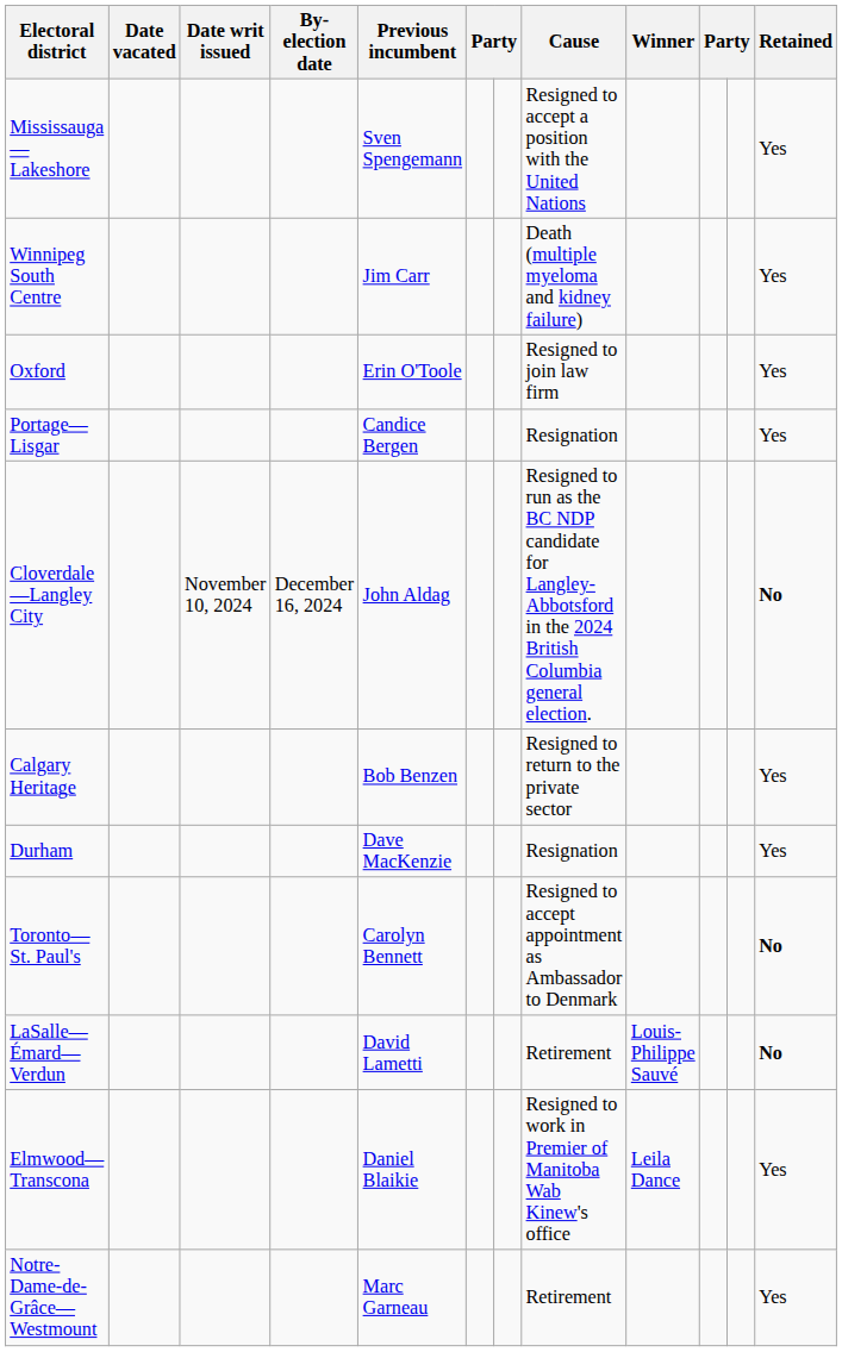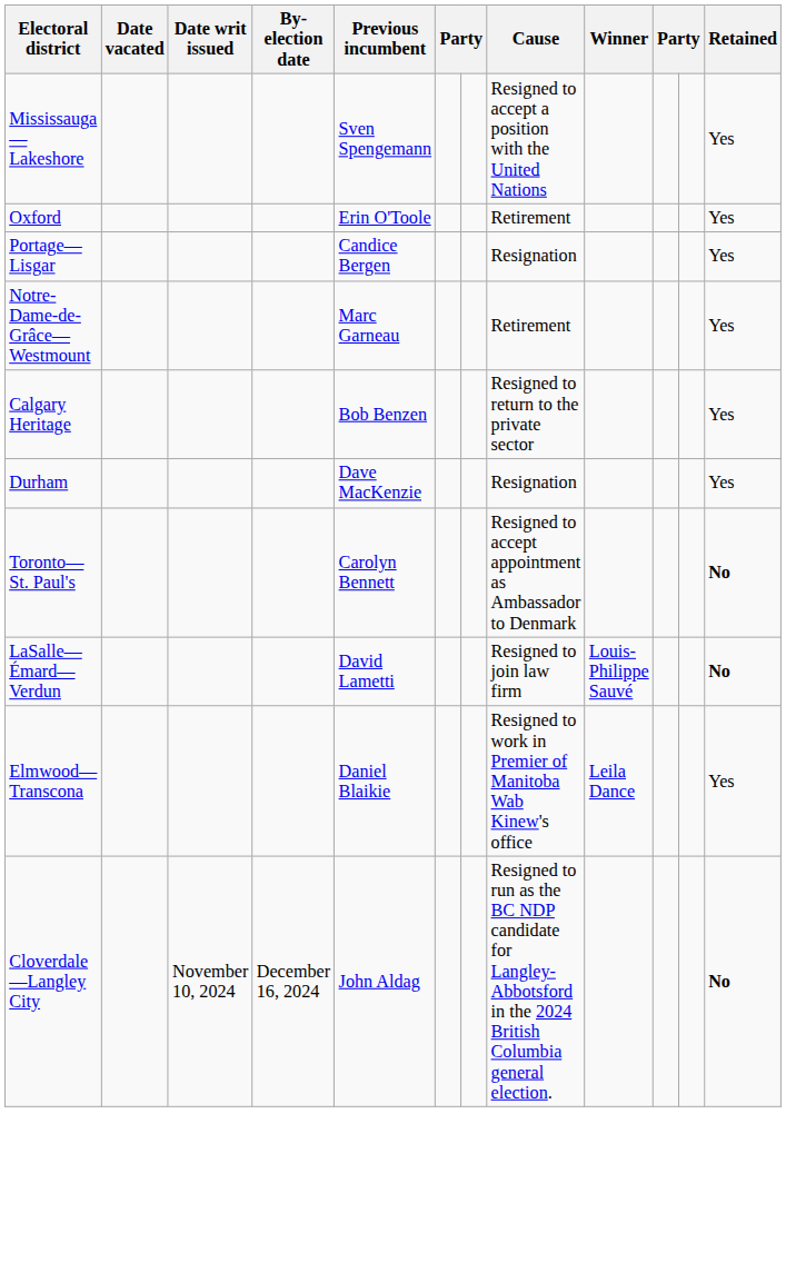- row: Winnipeg South Centre | Jim Carr | Death (multiple myeloma and kidney failure) | Yes
Oxford | Cause: Resigned to join law firm -> Retirement
rows swapped: Notre-Dame-de-Grâce—Westmount <-> Cloverdale—Langley City
LaSalle—Émard—Verdun | Cause: Retirement -> Resigned to join law firm
